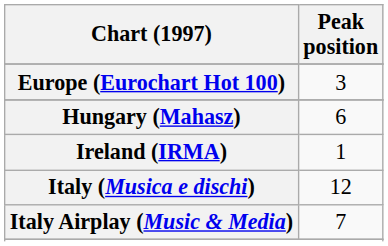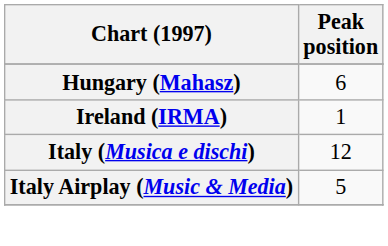- row: Europe (Eurochart Hot 100) | 3
Italy Airplay (Music & Media) | Peak position: 7 -> 5
